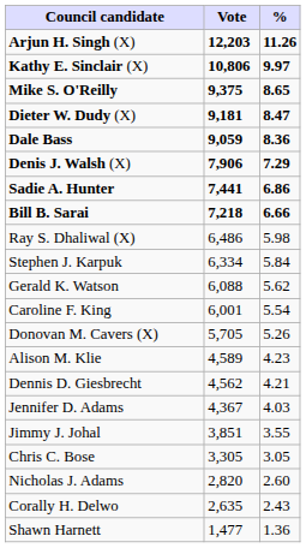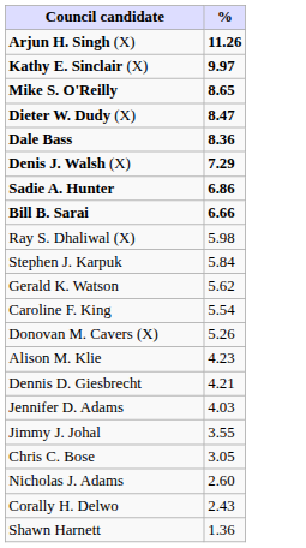- column: Vote | 12,203 | 10,806 | 9,375 | 9,181 | 9,059 | 7,906 | 7,441 | 7,218 | 6,486 | 6,334 | 6,088 | 6,001 | 5,705 | 4,589 | 4,562 | 4,367 | 3,851 | 3,305 | 2,820 | 2,635 | 1,477
